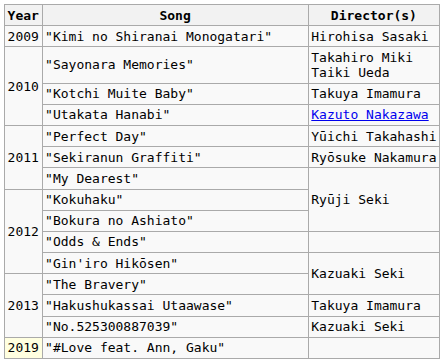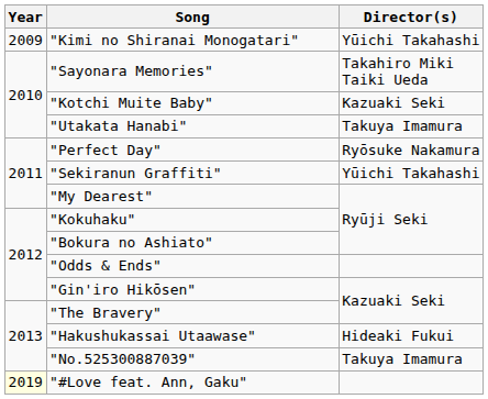"Kimi no Shiranai Monogatari" | Director(s): Hirohisa Sasaki -> Yūichi Takahashi
"Kotchi Muite Baby" | Director(s): Takuya Imamura -> Kazuaki Seki
"Utakata Hanabi" | Director(s): Kazuto Nakazawa -> Takuya Imamura
"Perfect Day" | Director(s): Yūichi Takahashi -> Ryōsuke Nakamura
"Sekiranun Graffiti" | Director(s): Ryōsuke Nakamura -> Yūichi Takahashi
"Hakushukassai Utaawase" | Director(s): Takuya Imamura -> Hideaki Fukui
"No.525300887039" | Director(s): Kazuaki Seki -> Takuya Imamura
